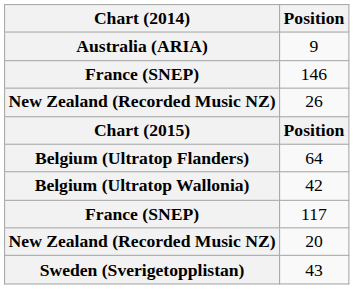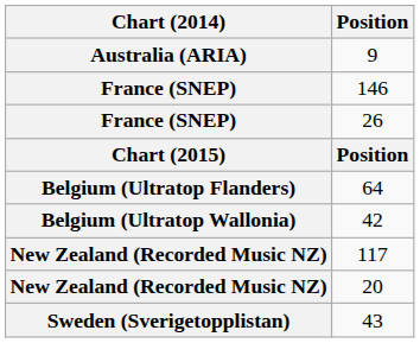26 | Chart (2014): New Zealand (Recorded Music NZ) -> France (SNEP)
117 | Chart (2014): France (SNEP) -> New Zealand (Recorded Music NZ)
